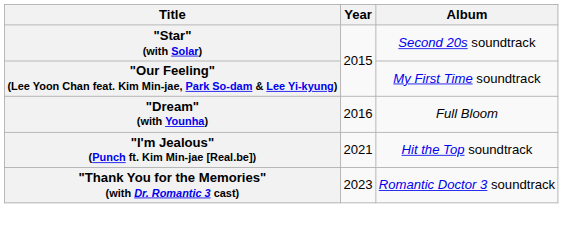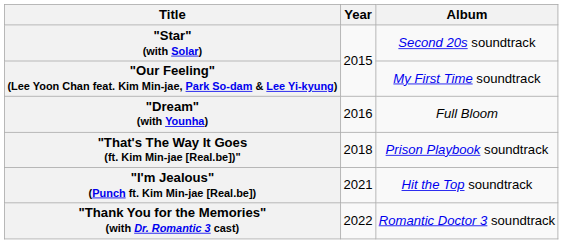+ row: "That's The Way It Goes (ft. Kim Min-jae [Real.be])" | 2018 | Prison Playbook soundtrack
"Thank You for the Memories" (with Dr. Romantic 3 cast) | Year: 2023 -> 2022
